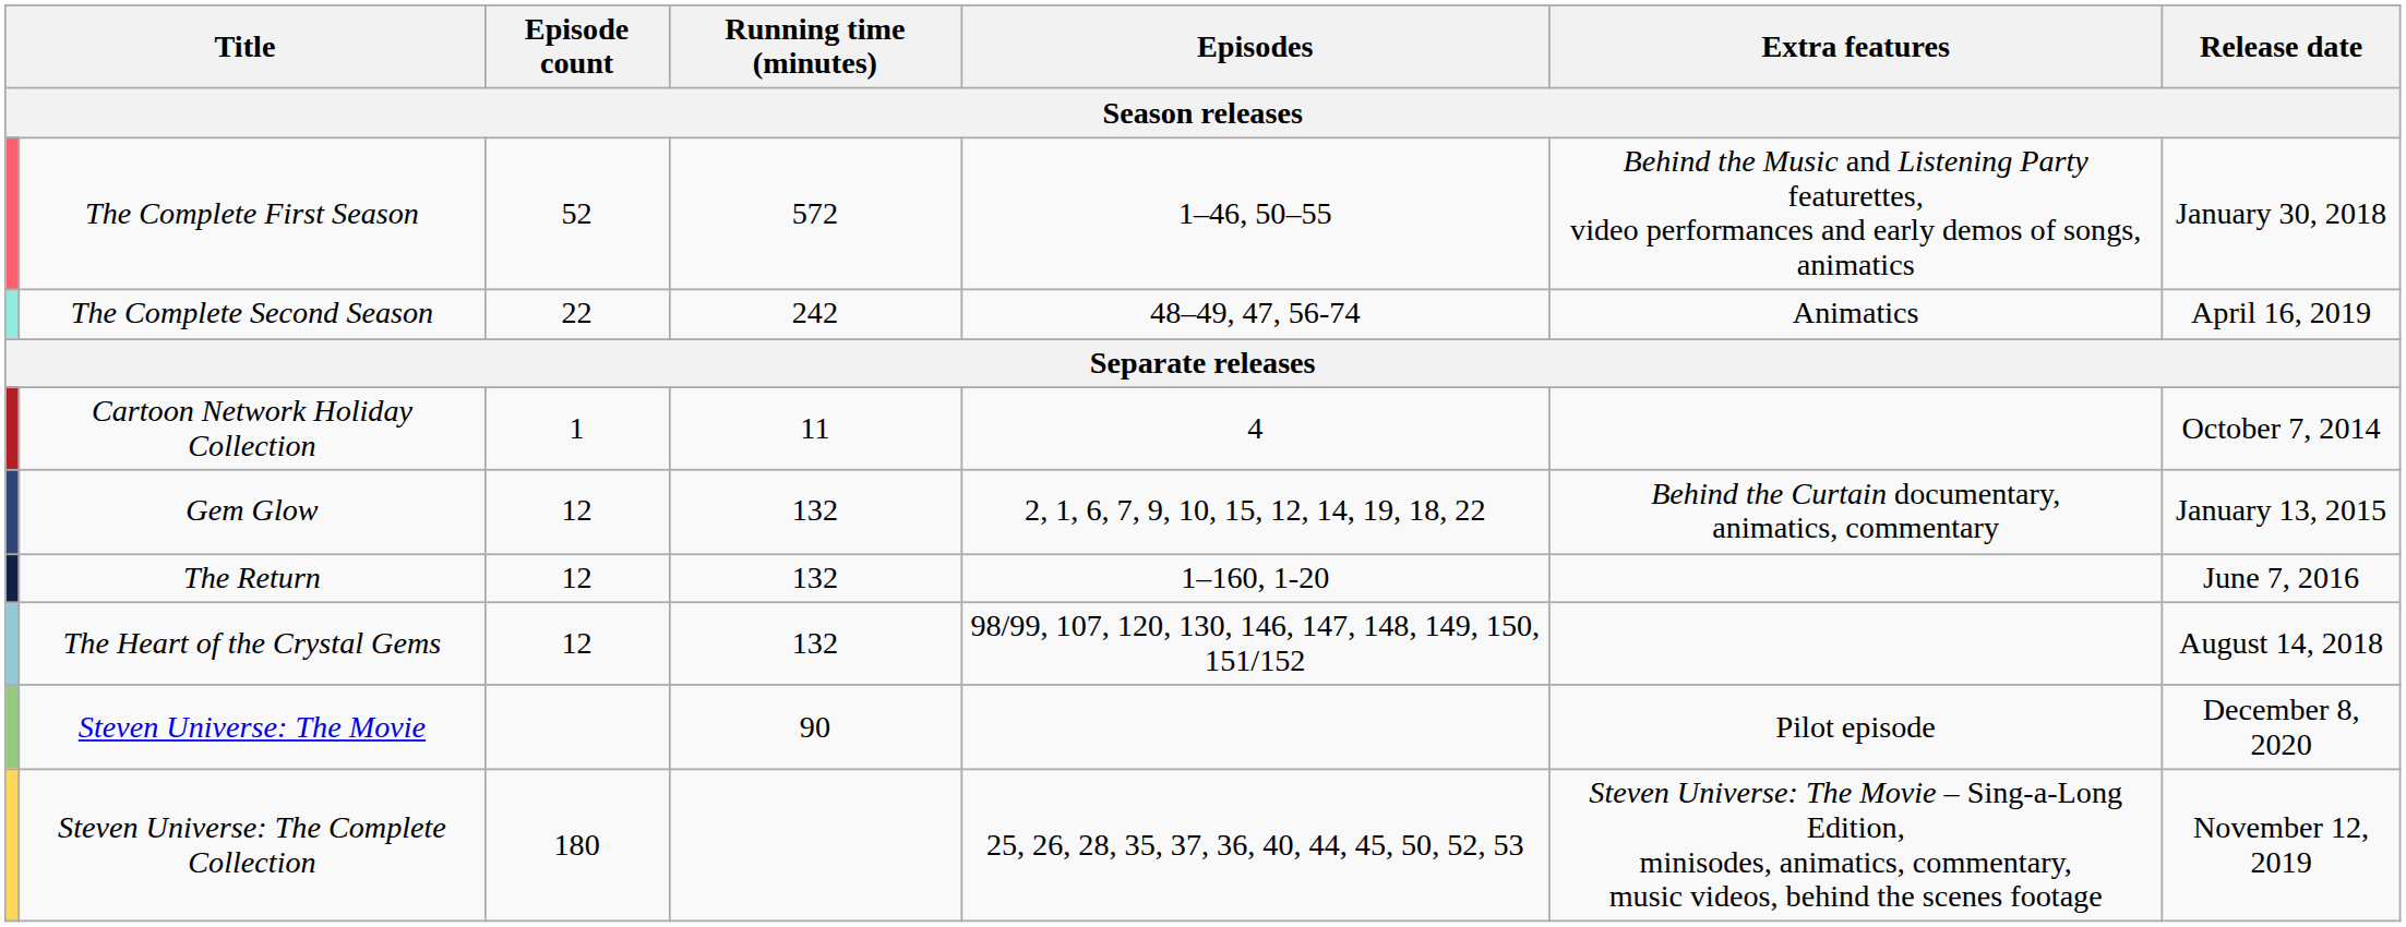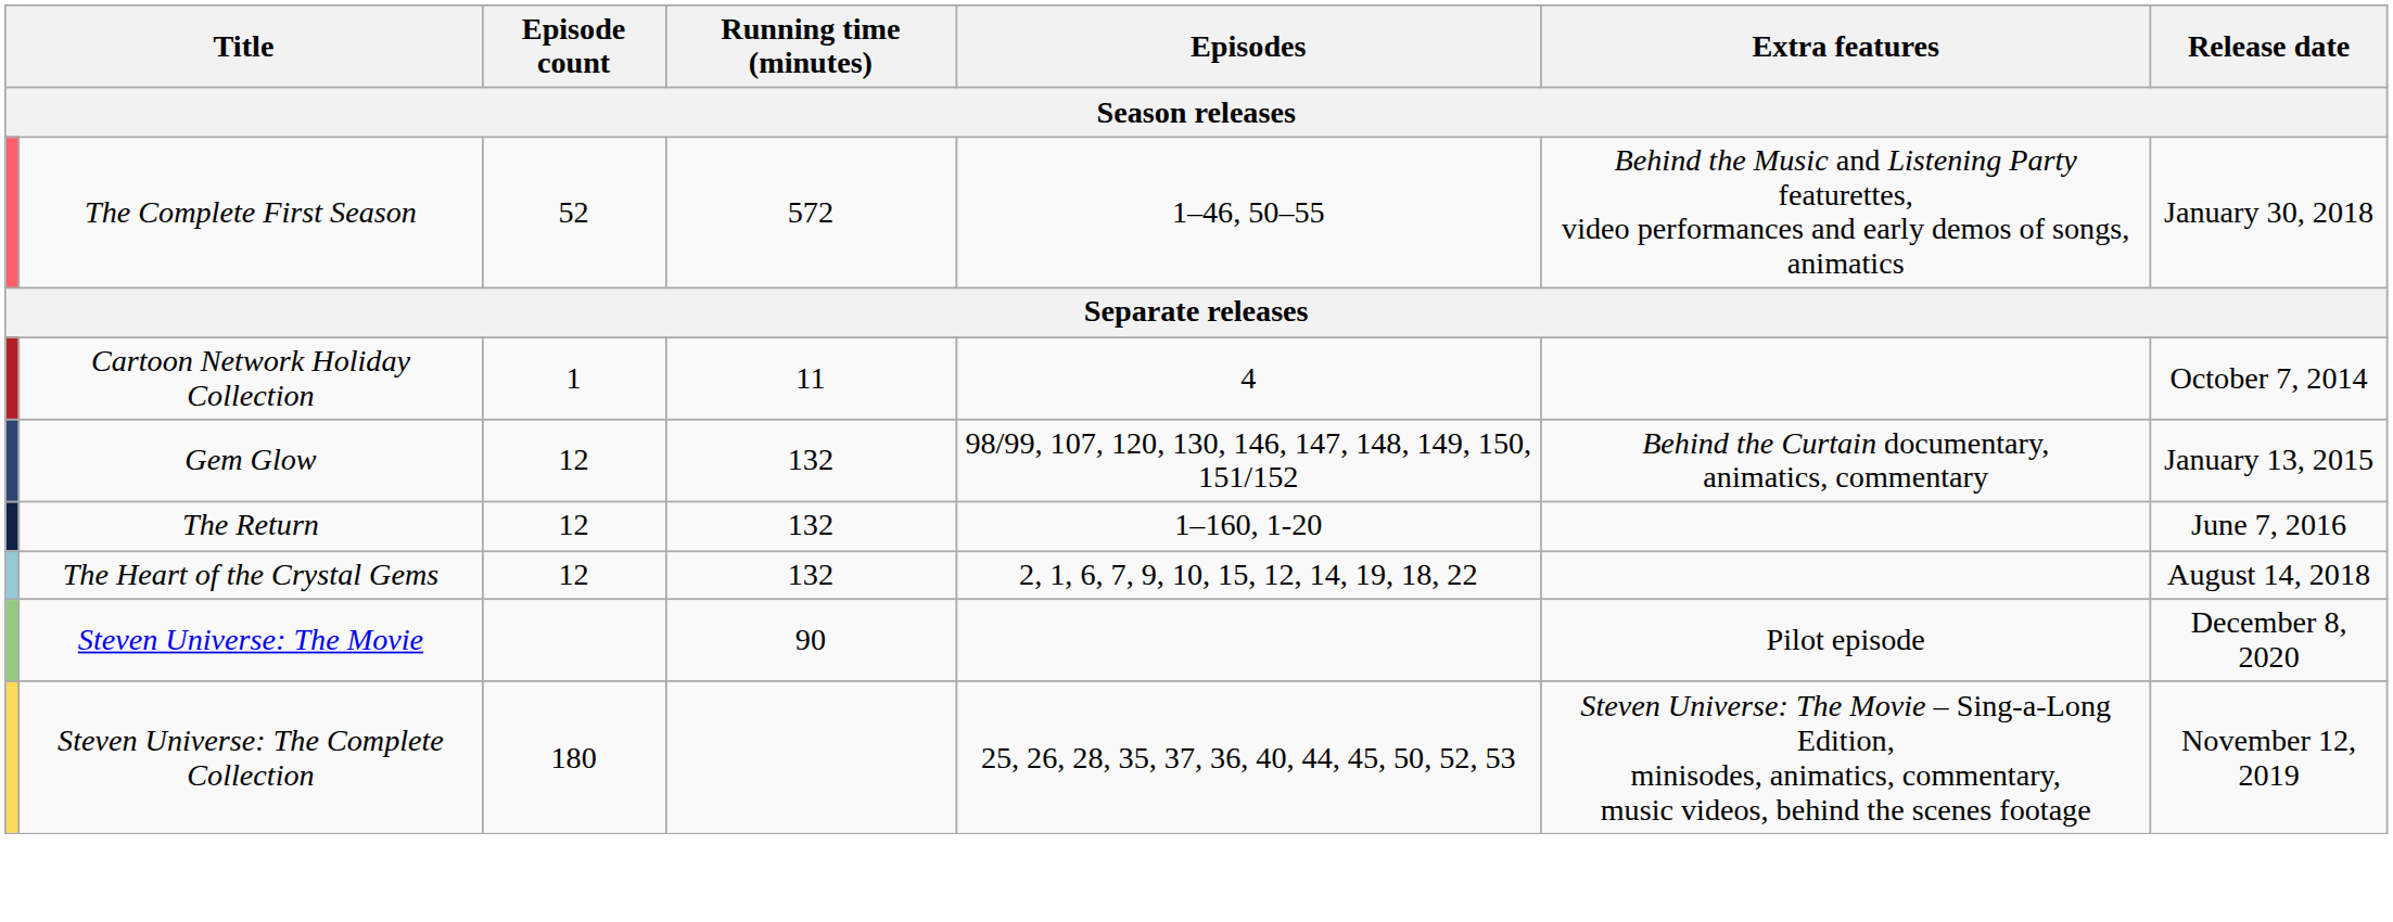- row: The Complete Second Season | 22 | 242 | 48–49, 47, 56-74 | Animatics | April 16, 2019
Gem Glow | Episodes: 2, 1, 6, 7, 9, 10, 15, 12, 14, 19, 18, 22 -> 98/99, 107, 120, 130, 146, 147, 148, 149, 150, 151/152
The Heart of the Crystal Gems | Episodes: 98/99, 107, 120, 130, 146, 147, 148, 149, 150, 151/152 -> 2, 1, 6, 7, 9, 10, 15, 12, 14, 19, 18, 22
